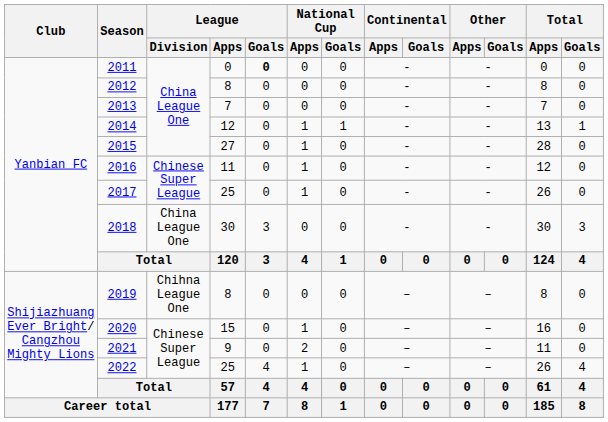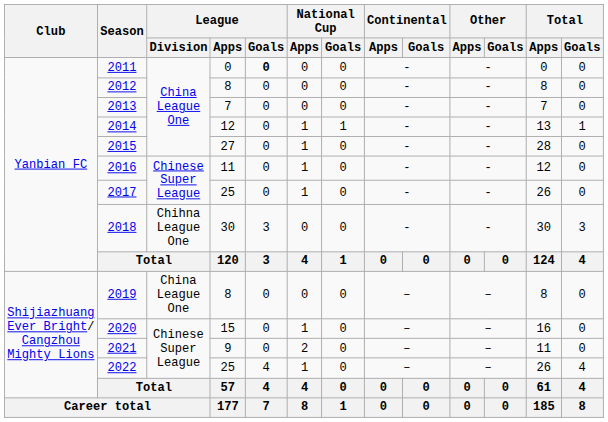2018 | League / Division: China League One -> Chihna League One
2019 | League / Division: Chihna League One -> China League One
